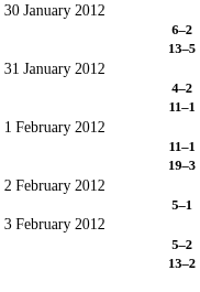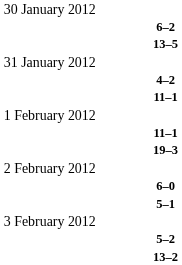+ row: 6–0
